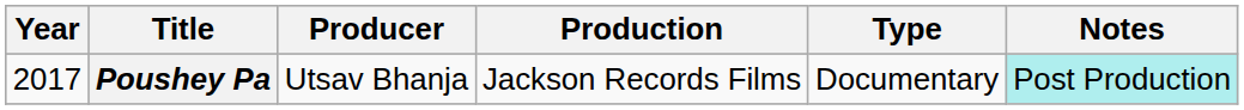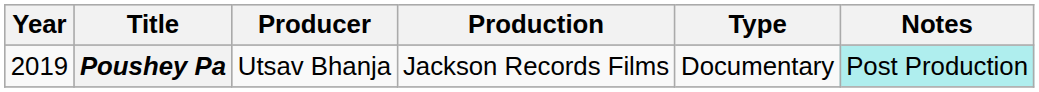Poushey Pa | Year: 2017 -> 2019
